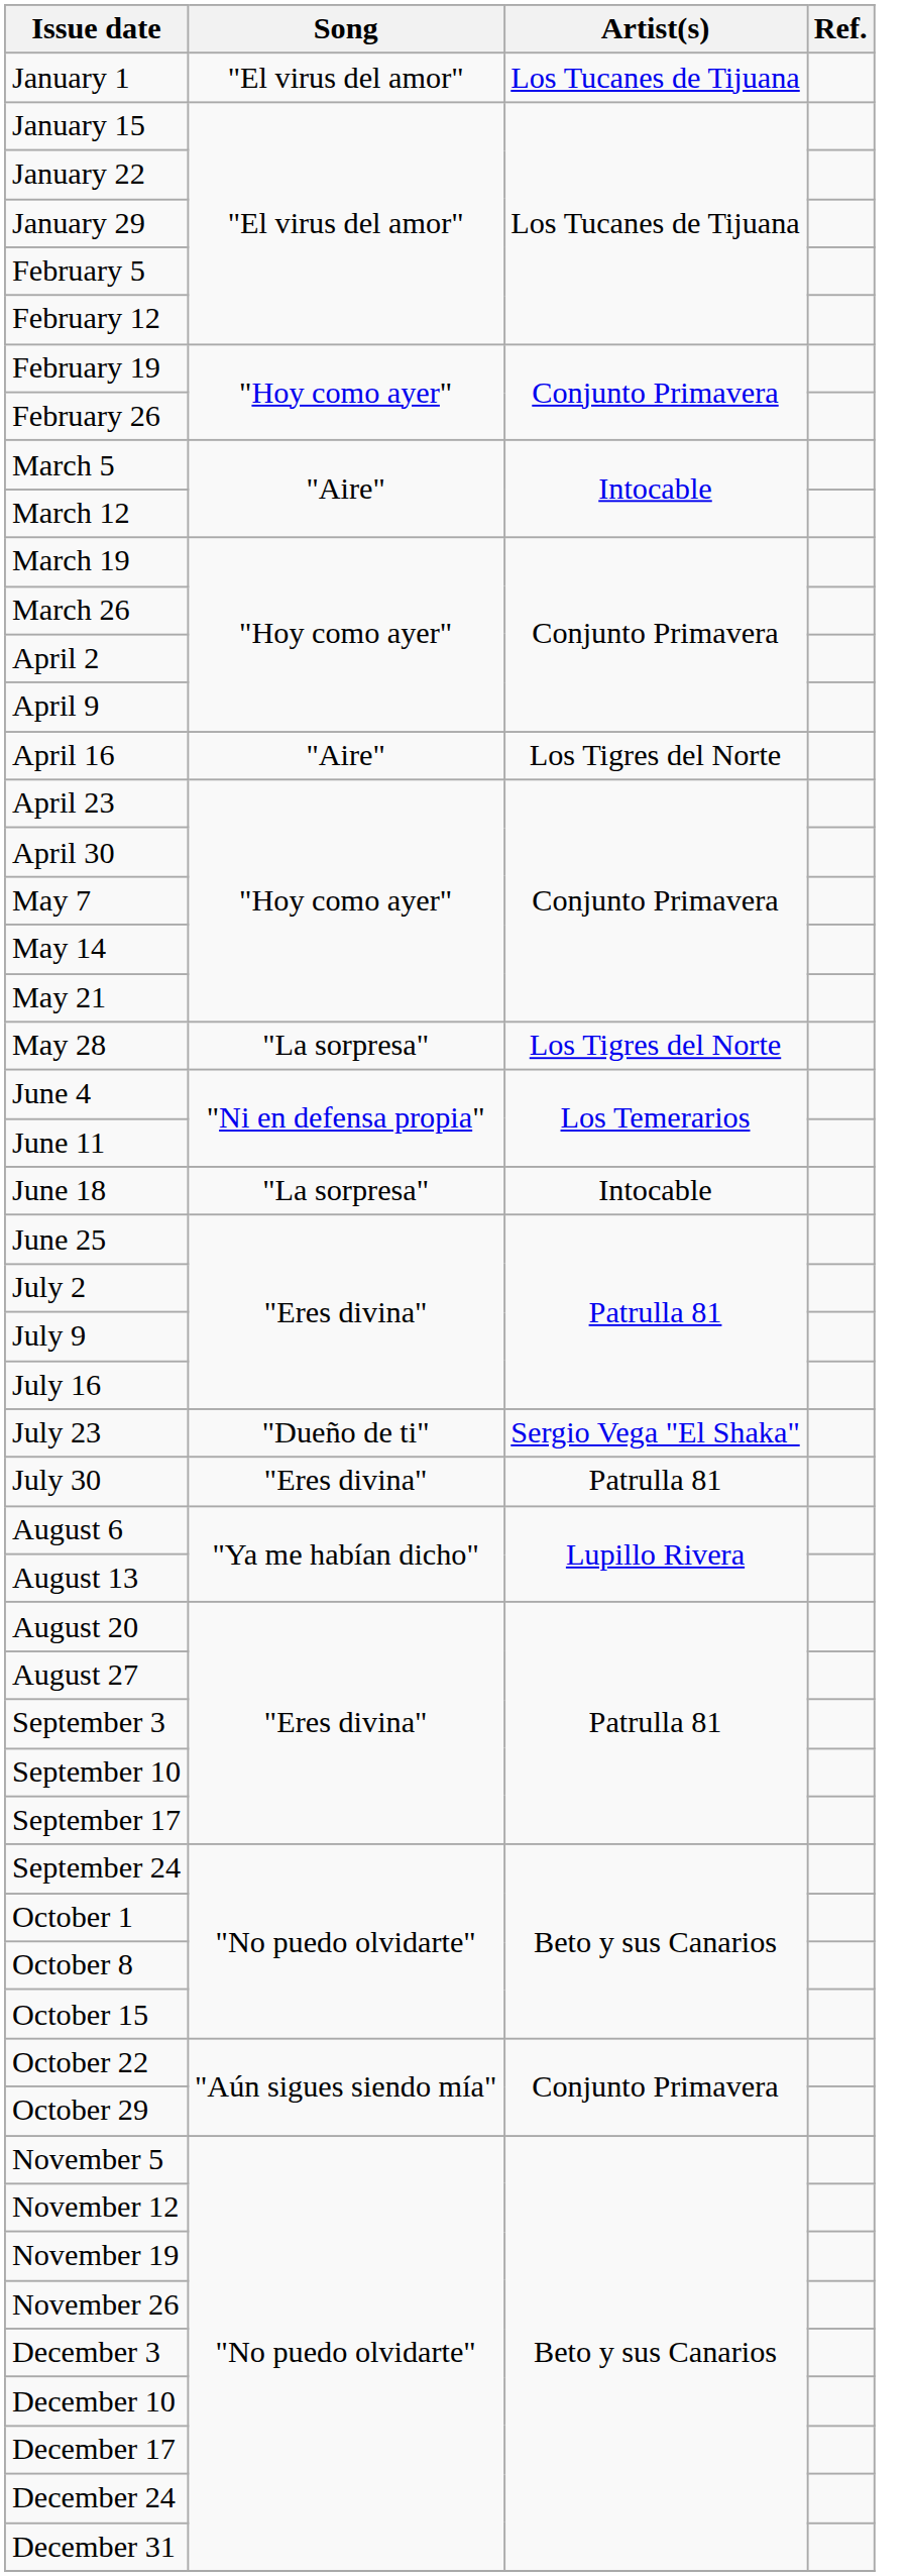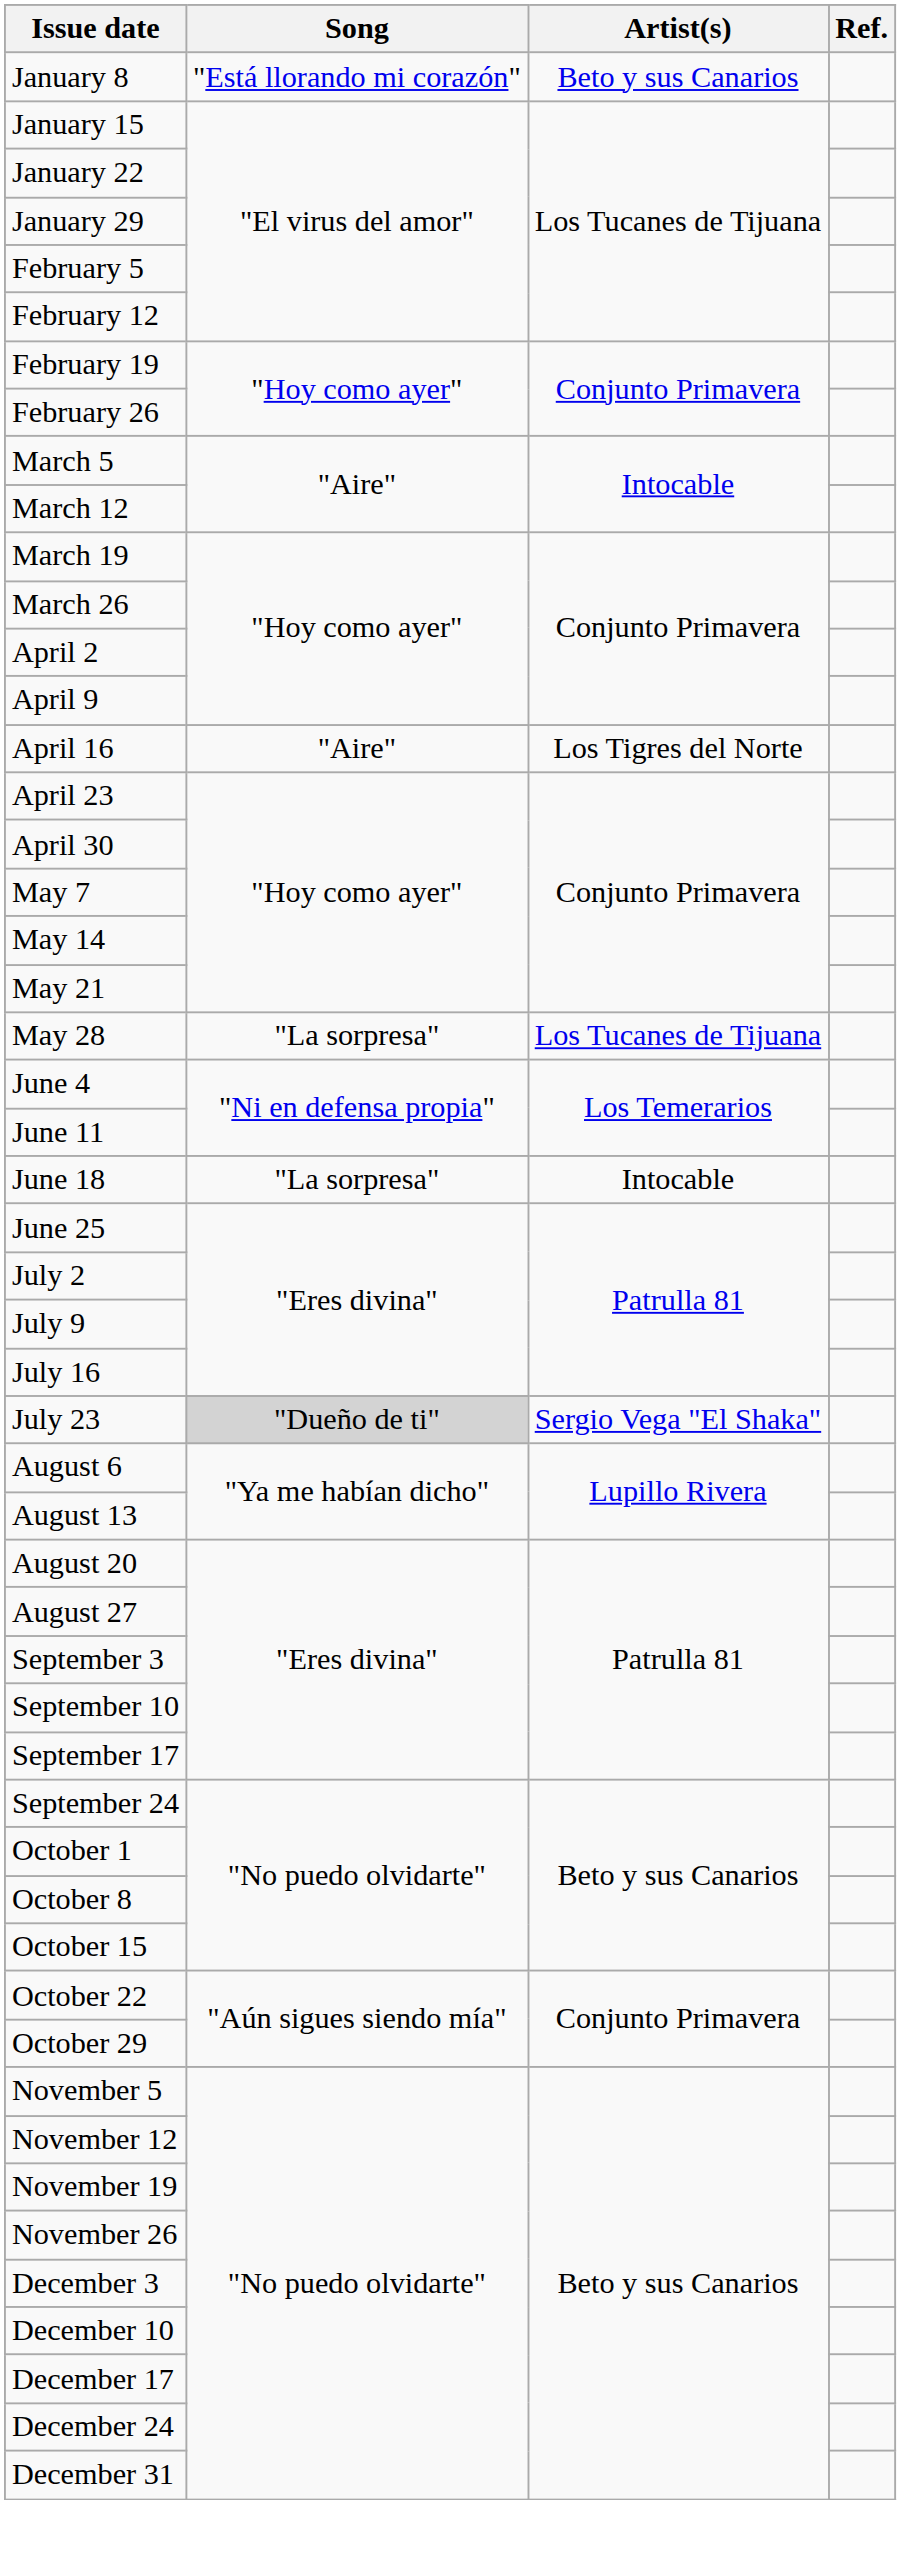- row: January 1 | "El virus del amor" | Los Tucanes de Tijuana
+ row: January 8 | "Está llorando mi corazón" | Beto y sus Canarios
May 28 | Artist(s): Los Tigres del Norte -> Los Tucanes de Tijuana
July 23 | Song: no background -> lightgrey background
- row: July 30 | "Eres divina" | Patrulla 81
